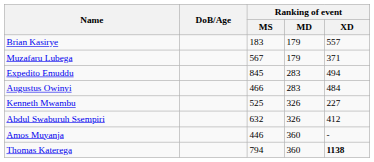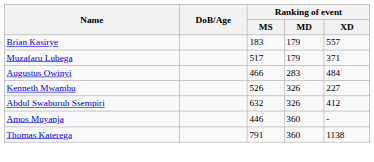Muzafaru Lubega | Ranking of event / MS: 567 -> 517
- row: Expedito Emuddu | 845 | 283 | 494
Kenneth Mwambu | Ranking of event / MS: 525 -> 526
Thomas Katerega | Ranking of event / MS: 794 -> 791
Thomas Katerega | Ranking of event / XD: bold -> normal
